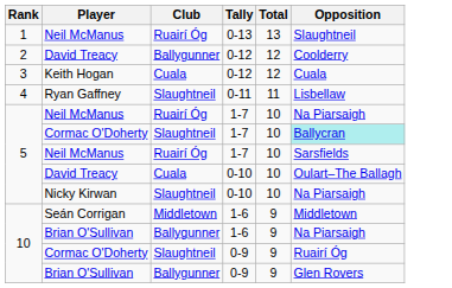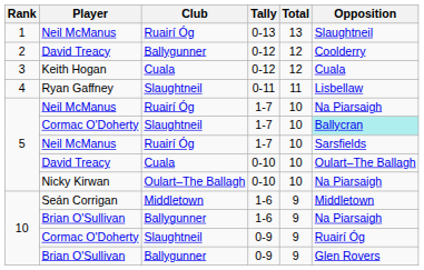Nicky Kirwan | Club: Slaughtneil -> Oulart–The Ballagh
